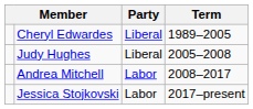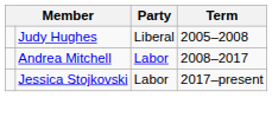- row: Cheryl Edwardes | Liberal | 1989–2005
